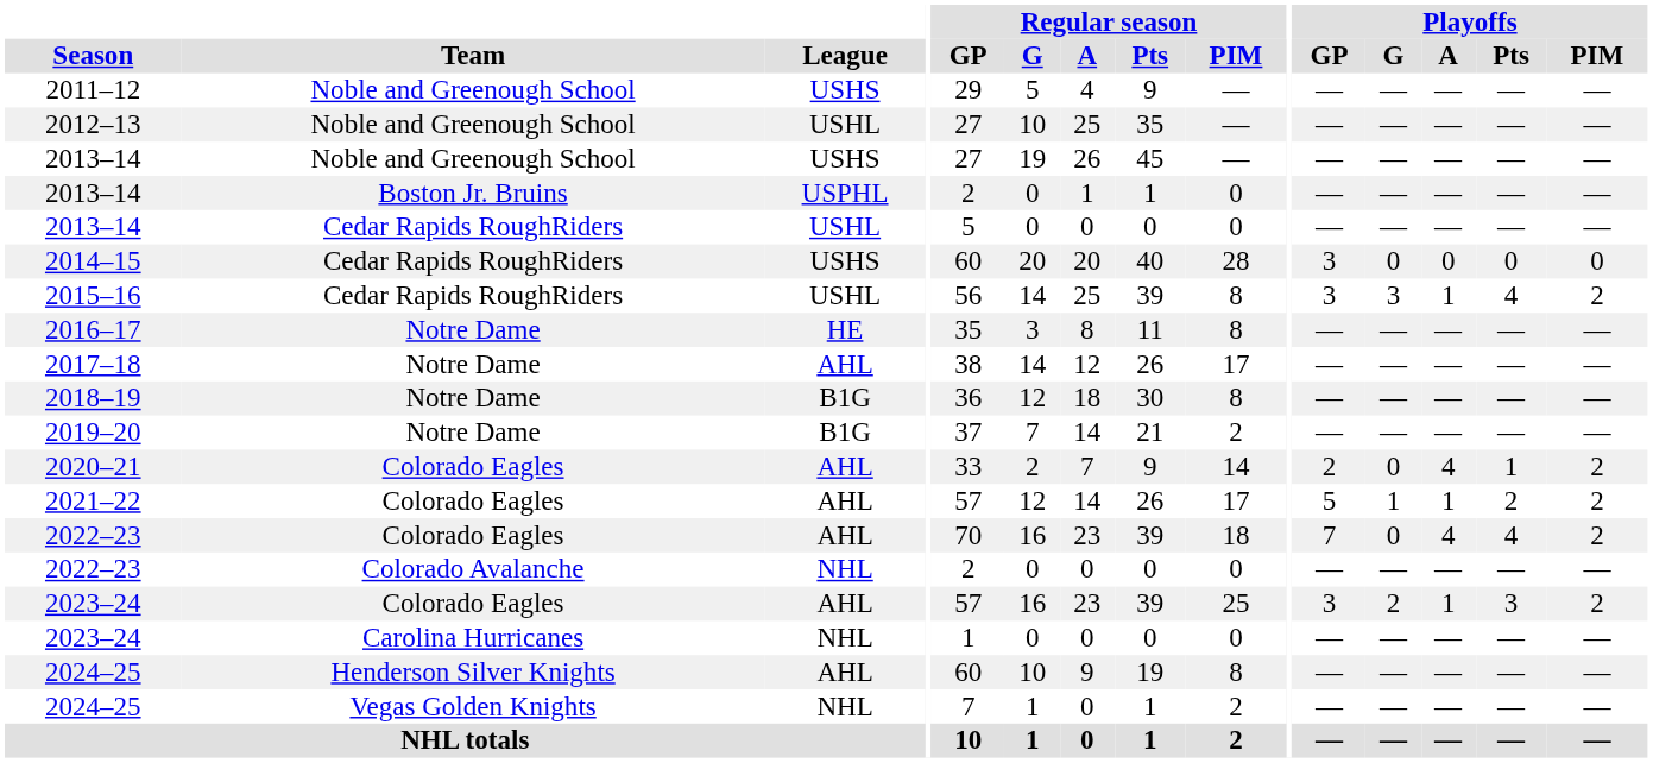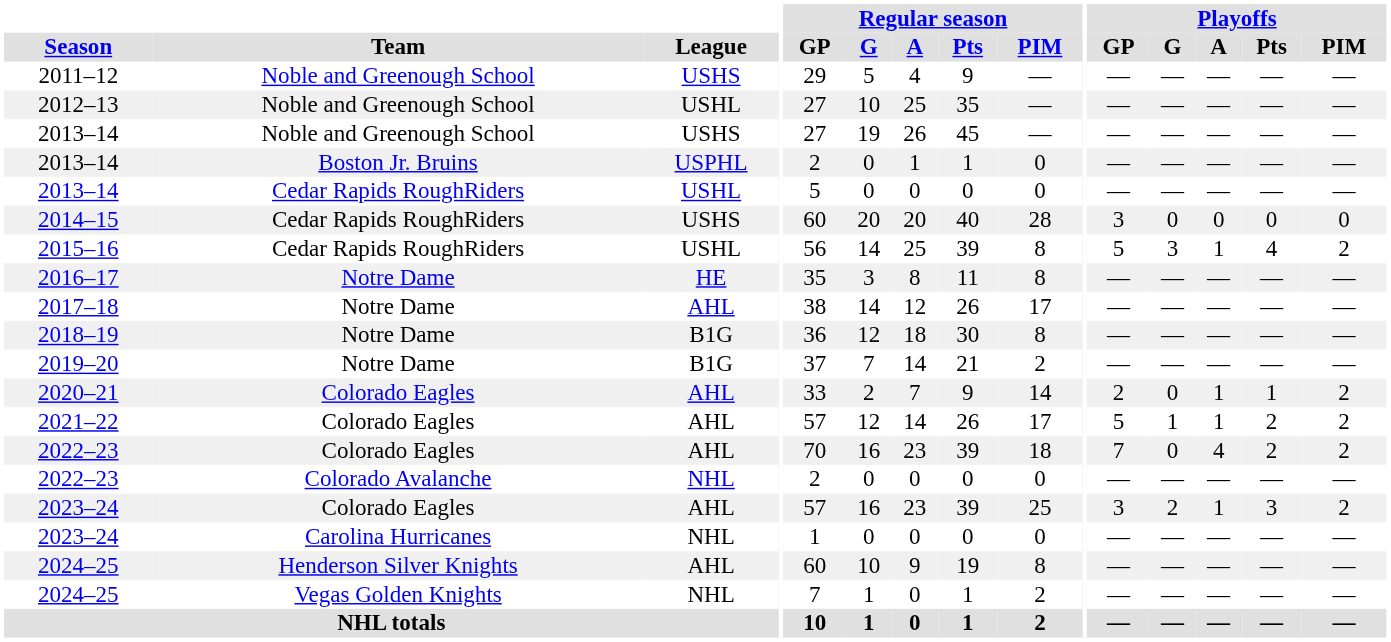2015–16 | Playoffs / GP: 3 -> 5
2020–21 | Playoffs / A: 4 -> 1
2022–23 / Colorado Eagles | Playoffs / Pts: 4 -> 2
